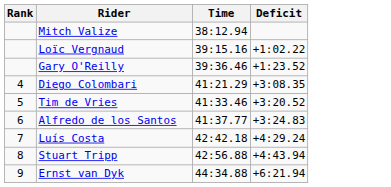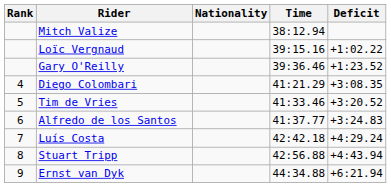+ column: Nationality
